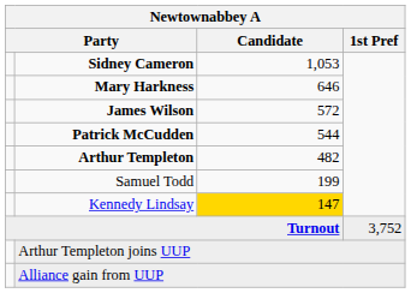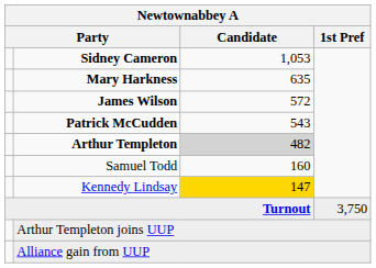Mary Harkness | Candidate: 646 -> 635
Patrick McCudden | Candidate: 544 -> 543
Arthur Templeton | Candidate: no background -> lightgrey background
Samuel Todd | Candidate: 199 -> 160
Turnout | 1st Pref: 3,752 -> 3,750
